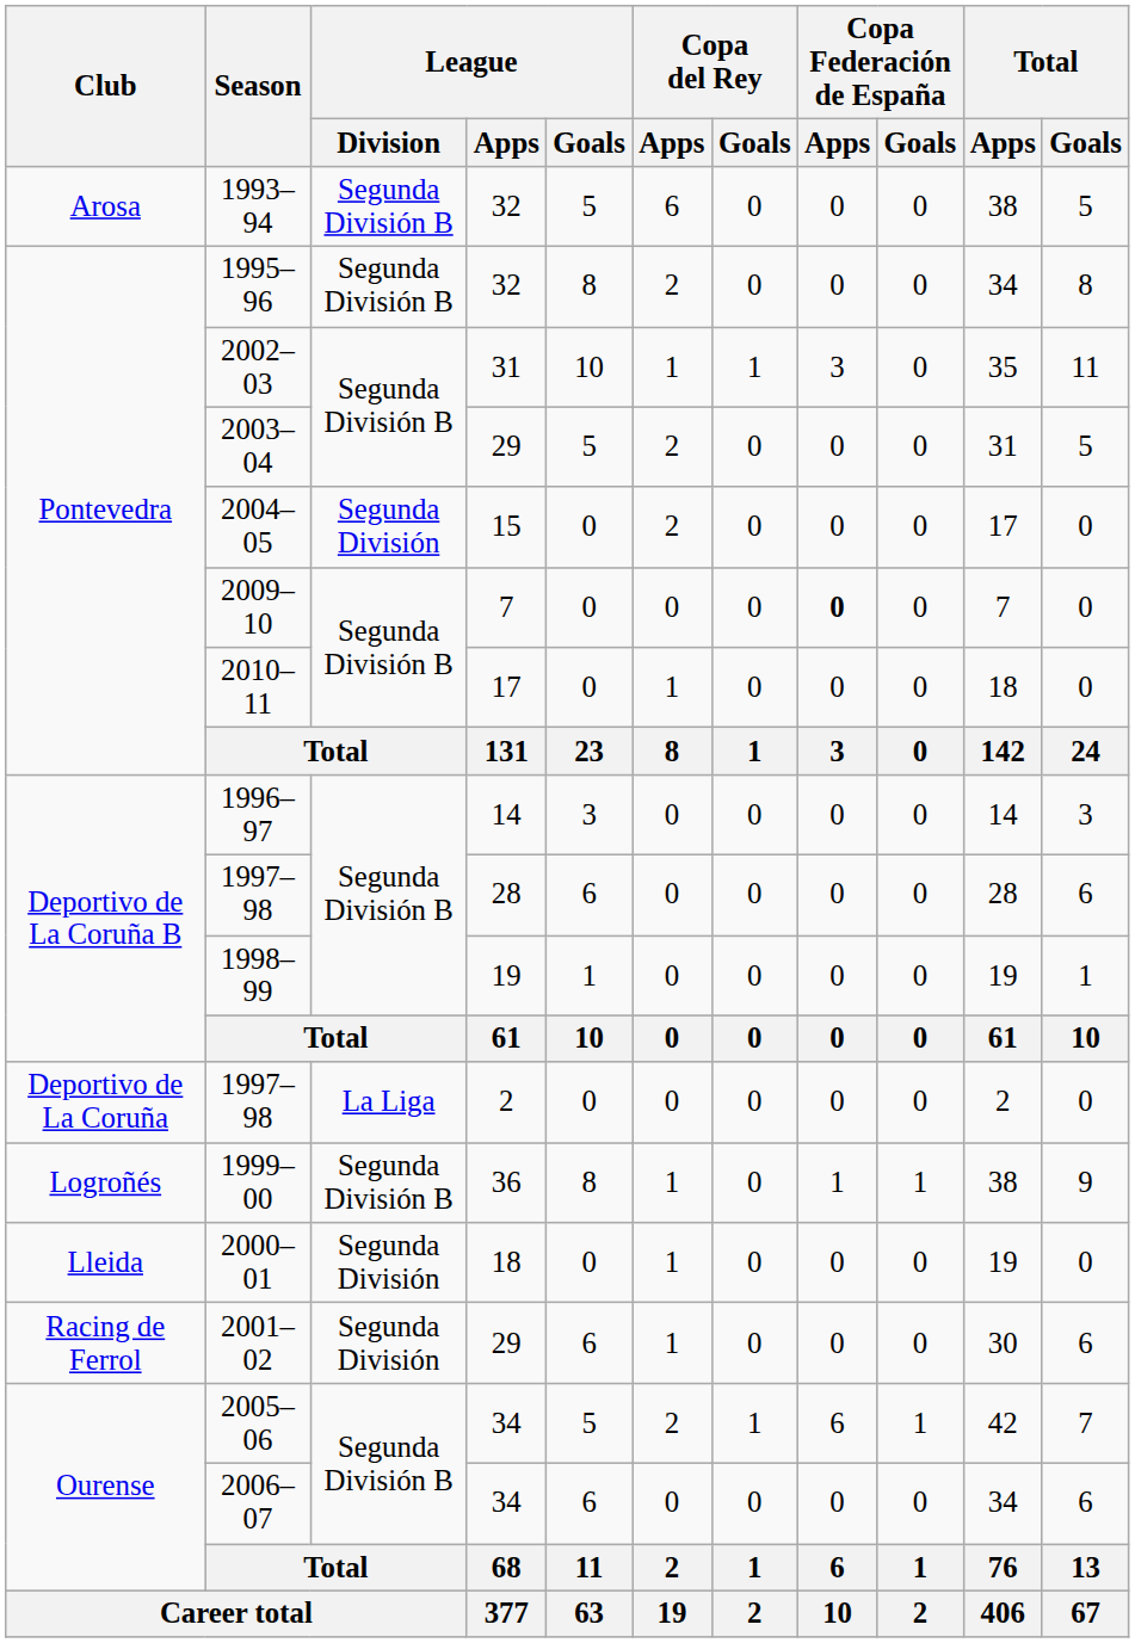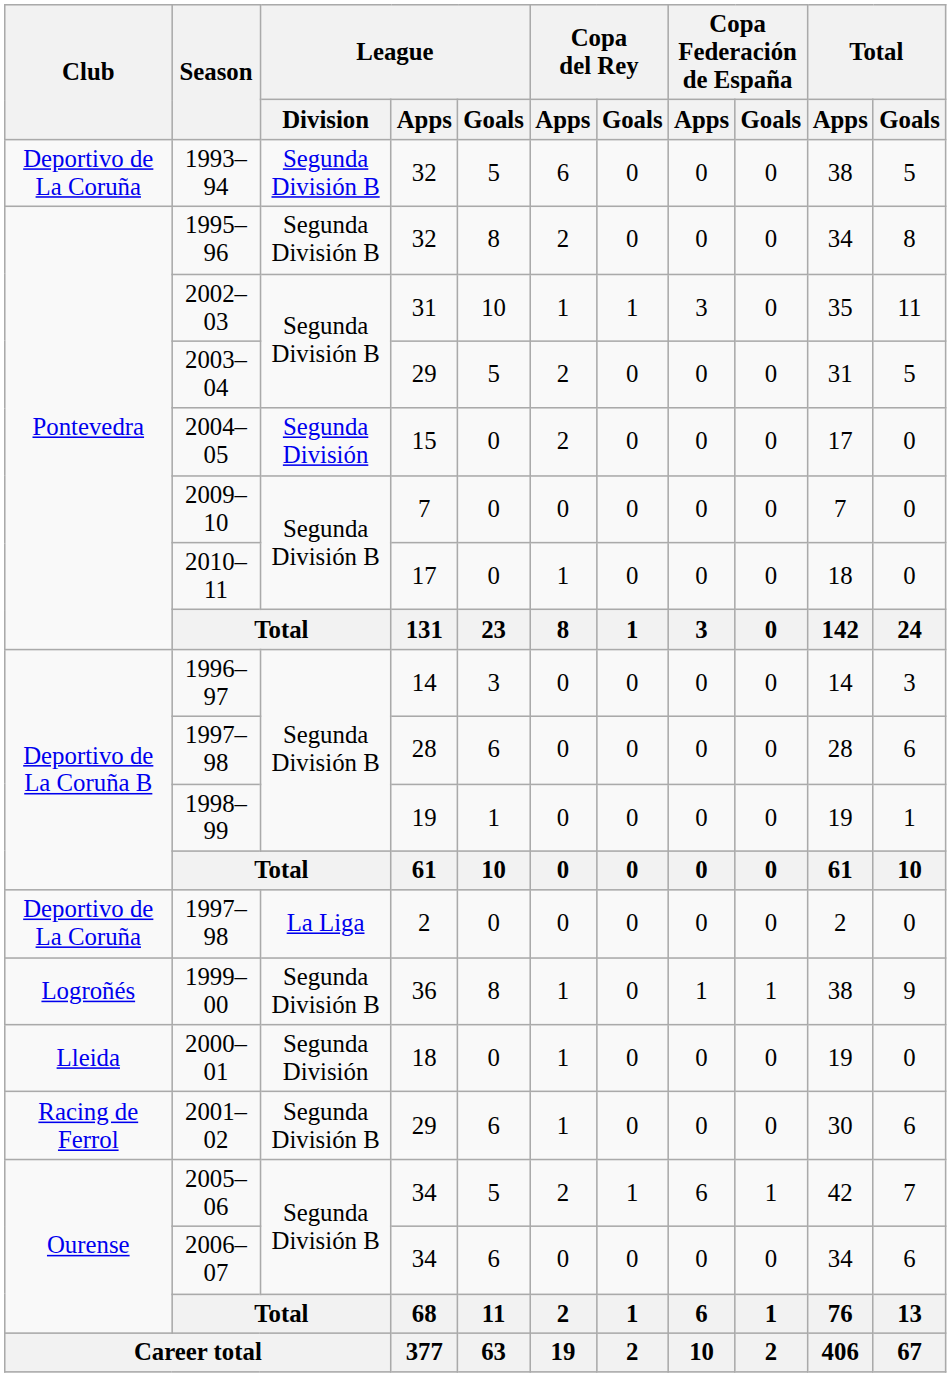1993–94 | Club: Arosa -> Deportivo de La Coruña
2009–10 | Copa Federación de España / Apps: bold -> normal
2001–02 | League / Division: Segunda División -> Segunda División B
